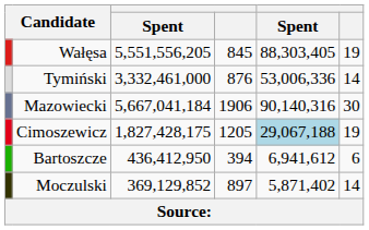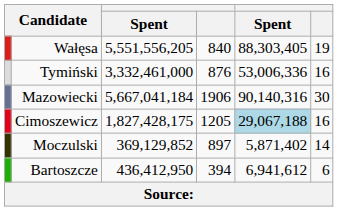Wałęsa | column 4: 845 -> 840
Tymiński | column 6: 14 -> 16
Cimoszewicz | column 6: 19 -> 16
rows swapped: Bartoszcze <-> Moczulski
